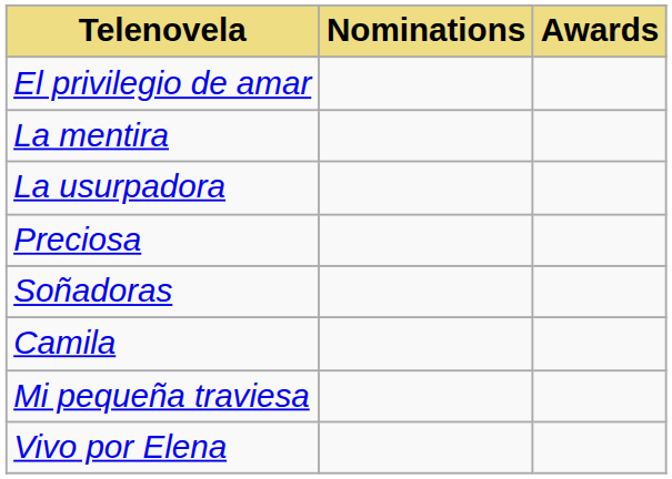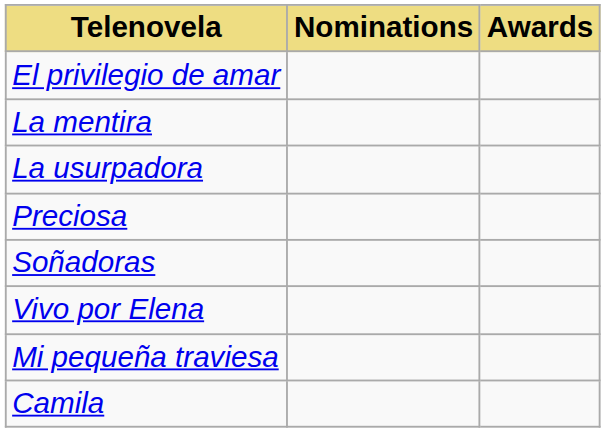rows swapped: Vivo por Elena <-> Camila
